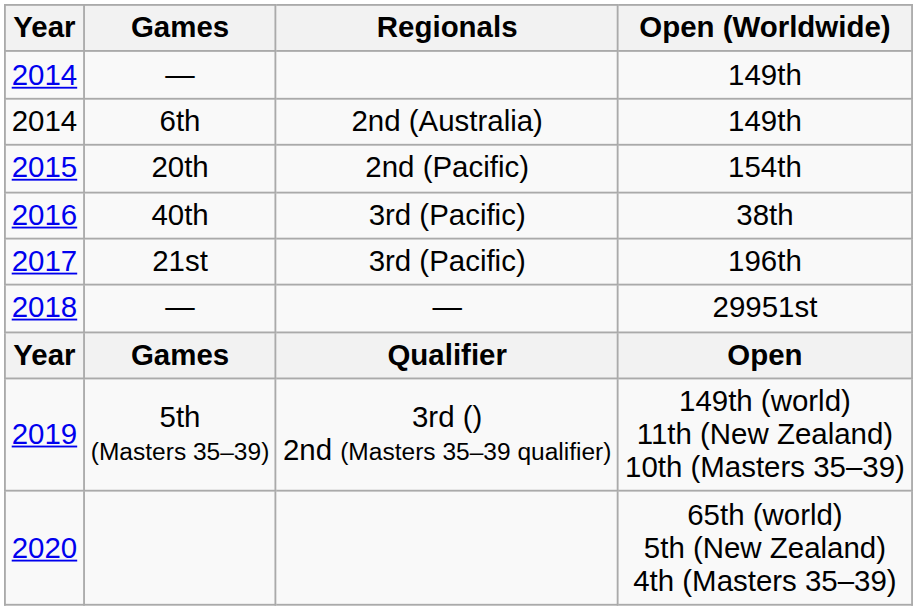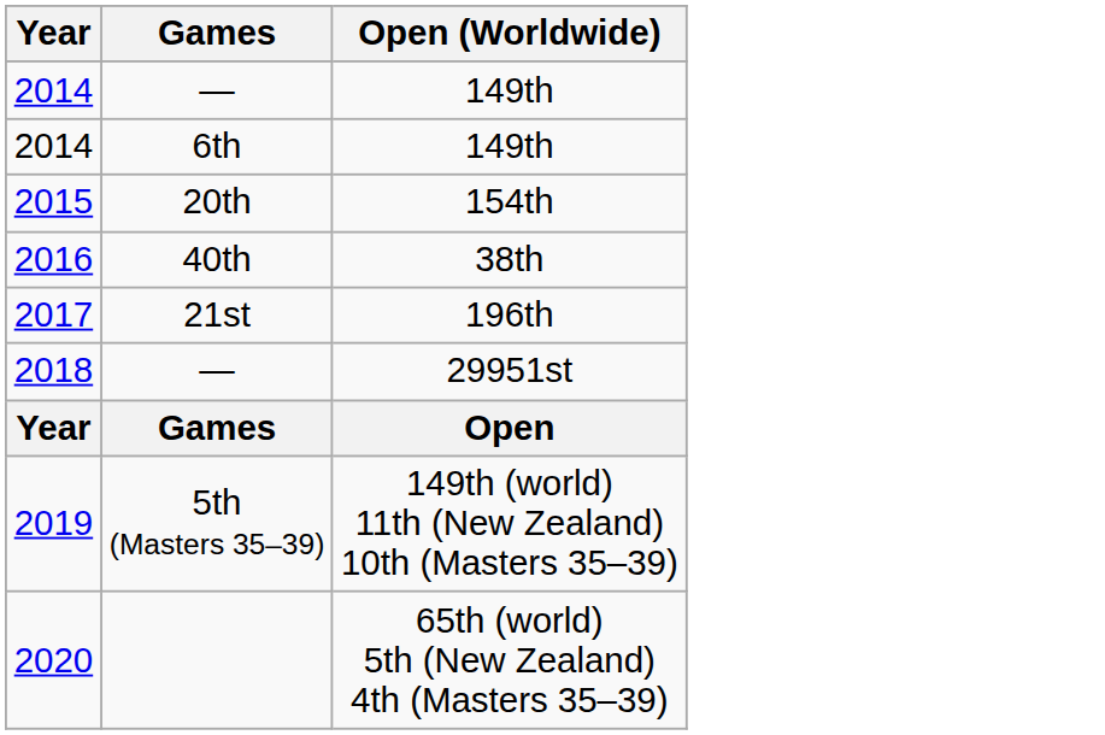- column: Regionals | 2nd (Australia) | 2nd (Pacific) | 3rd (Pacific) | 3rd (Pacific) | — | Qualifier | 3rd () 2nd (Masters 35–39 qualifier)
